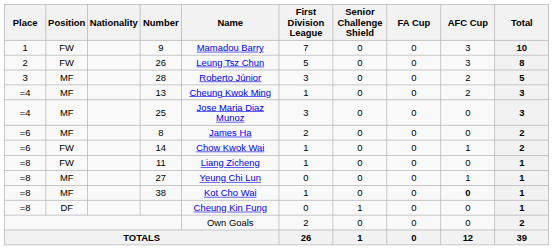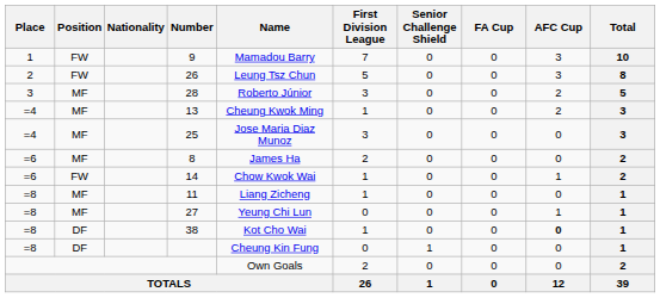11 | Position: FW -> MF
38 | Position: MF -> DF
